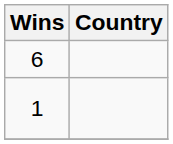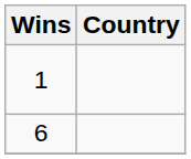rows swapped: 6 <-> 1
